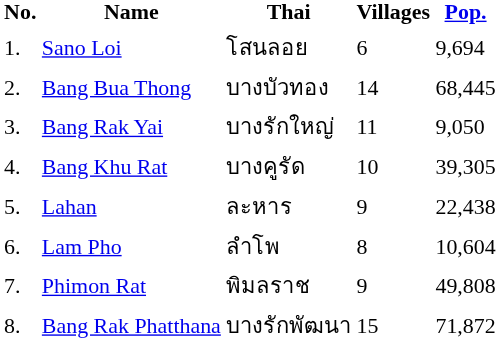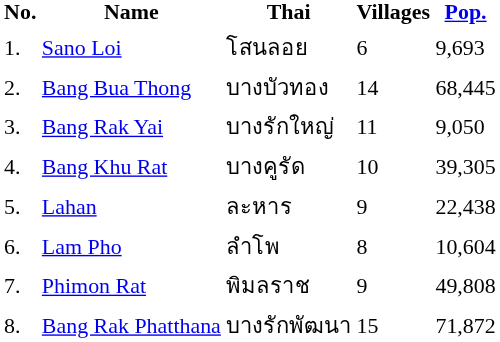Sano Loi | Pop.: 9,694 -> 9,693
